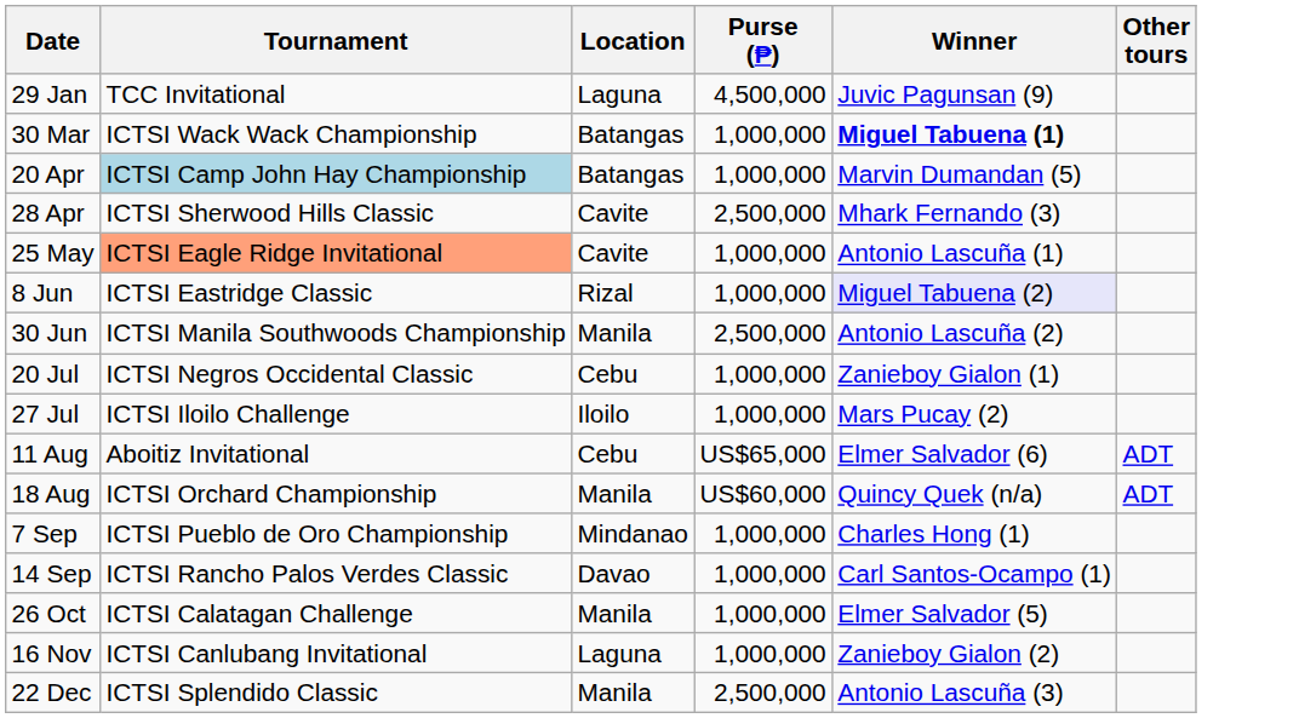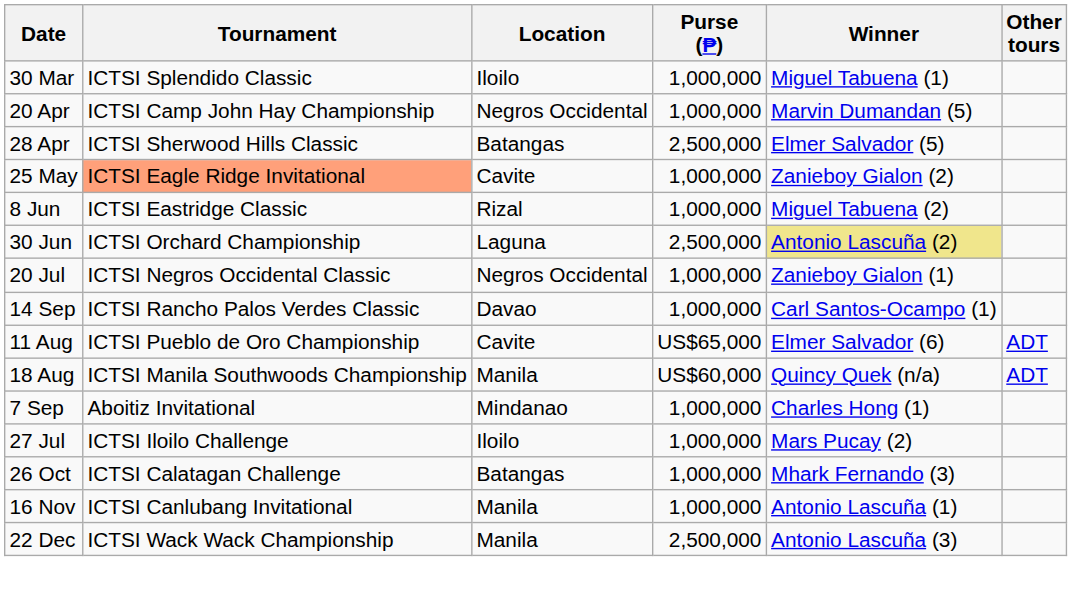- row: 29 Jan | TCC Invitational | Laguna | 4,500,000 | Juvic Pagunsan (9)
30 Mar | Tournament: ICTSI Wack Wack Championship -> ICTSI Splendido Classic
30 Mar | Location: Batangas -> Iloilo
30 Mar | Winner: bold -> normal
20 Apr | Tournament: lightblue background -> no background
20 Apr | Location: Batangas -> Negros Occidental
28 Apr | Location: Cavite -> Batangas
28 Apr | Winner: Mhark Fernando (3) -> Elmer Salvador (5)
25 May | Winner: Antonio Lascuña (1) -> Zanieboy Gialon (2)
8 Jun | Winner: lavender background -> no background
30 Jun | Tournament: ICTSI Manila Southwoods Championship -> ICTSI Orchard Championship
30 Jun | Location: Manila -> Laguna
30 Jun | Winner: no background -> khaki background
20 Jul | Location: Cebu -> Negros Occidental
rows swapped: 27 Jul <-> 14 Sep
11 Aug | Tournament: Aboitiz Invitational -> ICTSI Pueblo de Oro Championship
11 Aug | Location: Cebu -> Cavite
18 Aug | Tournament: ICTSI Orchard Championship -> ICTSI Manila Southwoods Championship
7 Sep | Tournament: ICTSI Pueblo de Oro Championship -> Aboitiz Invitational
26 Oct | Location: Manila -> Batangas
26 Oct | Winner: Elmer Salvador (5) -> Mhark Fernando (3)
16 Nov | Location: Laguna -> Manila
16 Nov | Winner: Zanieboy Gialon (2) -> Antonio Lascuña (1)
22 Dec | Tournament: ICTSI Splendido Classic -> ICTSI Wack Wack Championship
